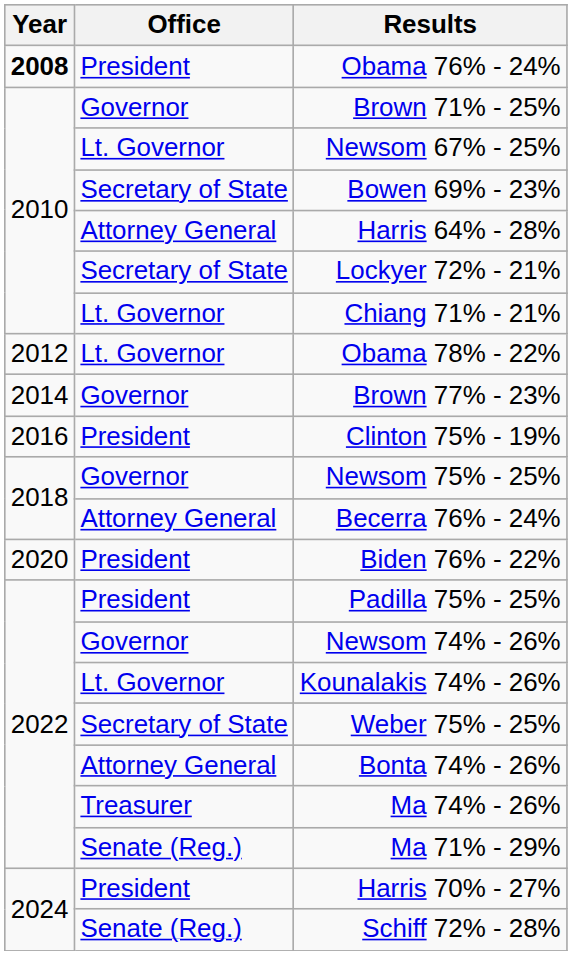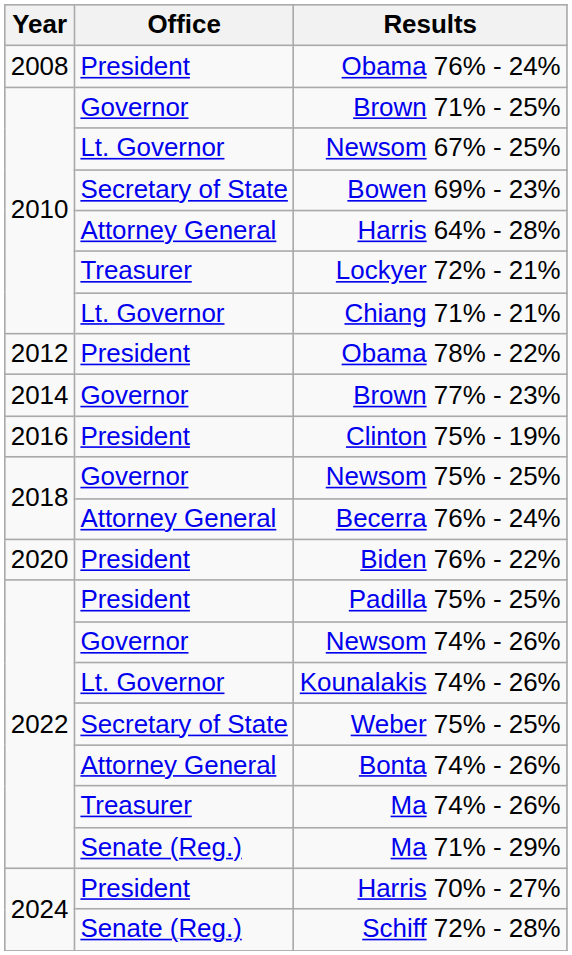Obama 76% - 24% | Year: bold -> normal
Lockyer 72% - 21% | Office: Secretary of State -> Treasurer
Obama 78% - 22% | Office: Lt. Governor -> President
